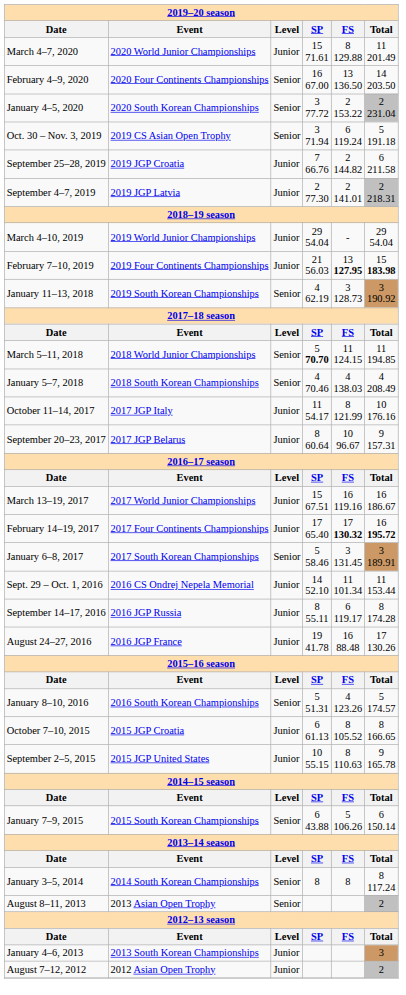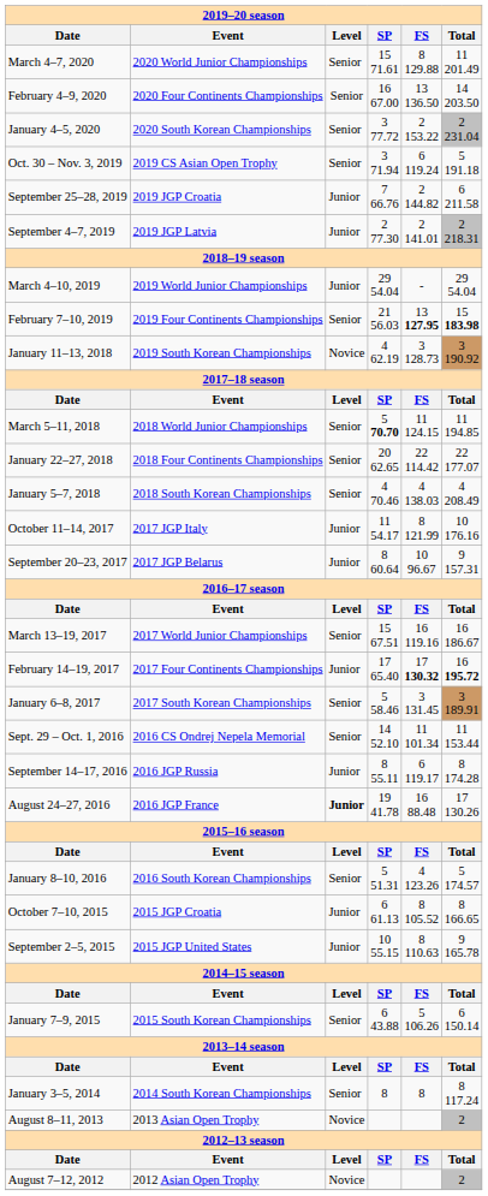March 4–7, 2020 | Level: Junior -> Senior
February 7–10, 2019 | Level: Junior -> Senior
January 11–13, 2018 | Level: Senior -> Novice
+ row: January 22–27, 2018 | 2018 Four Continents Championships | Senior | 20 62.65 | 22 114.42 | 22 177.07
March 13–19, 2017 | Level: Junior -> Senior
Sept. 29 – Oct. 1, 2016 | Level: Junior -> Senior
August 24–27, 2016 | Level: normal -> bold
August 8–11, 2013 | Level: Senior -> Novice
- row: January 4–6, 2013 | 2013 South Korean Championships | Junior | 3
August 7–12, 2012 | Level: Junior -> Novice
